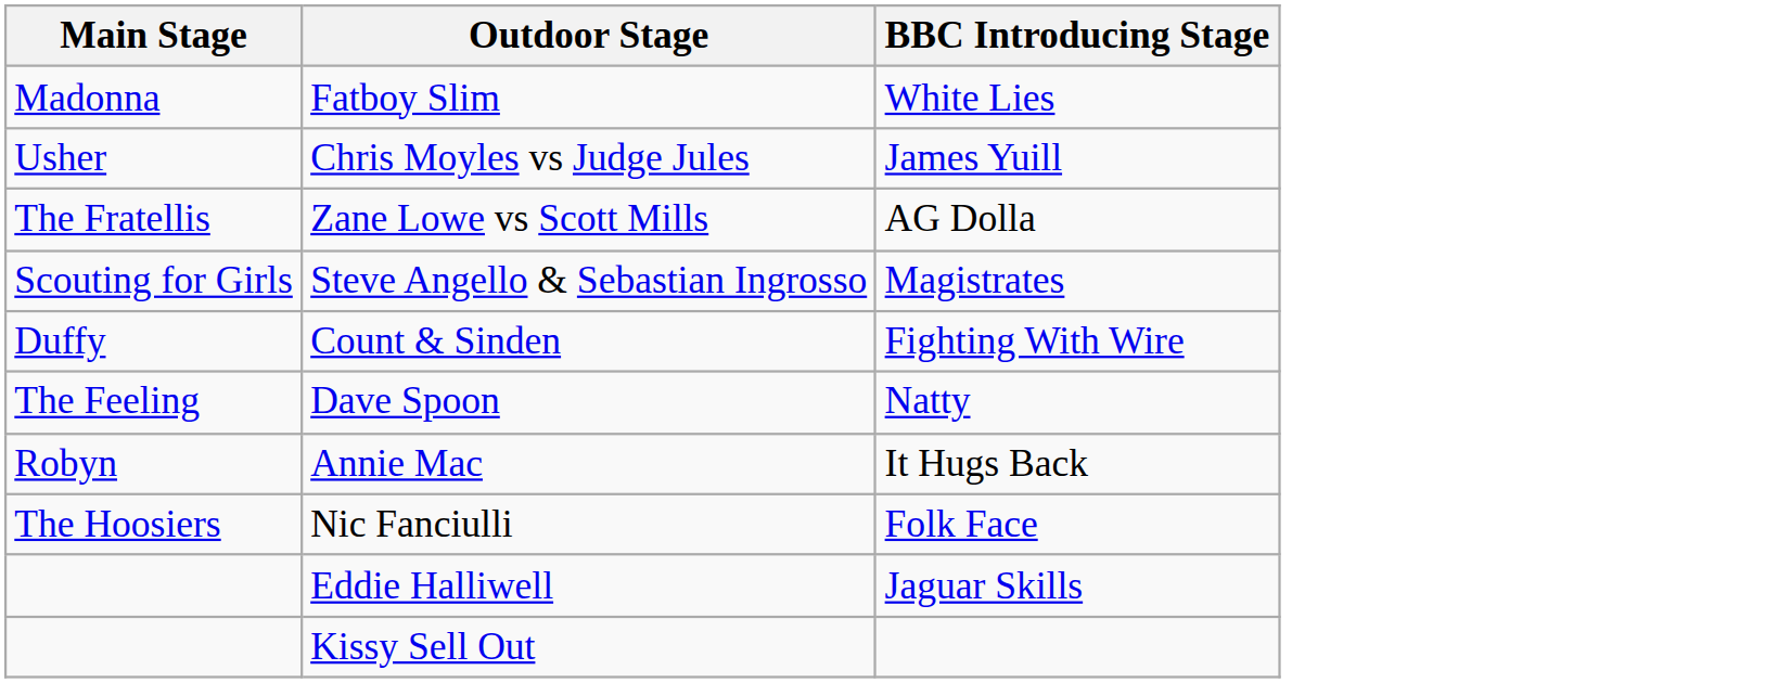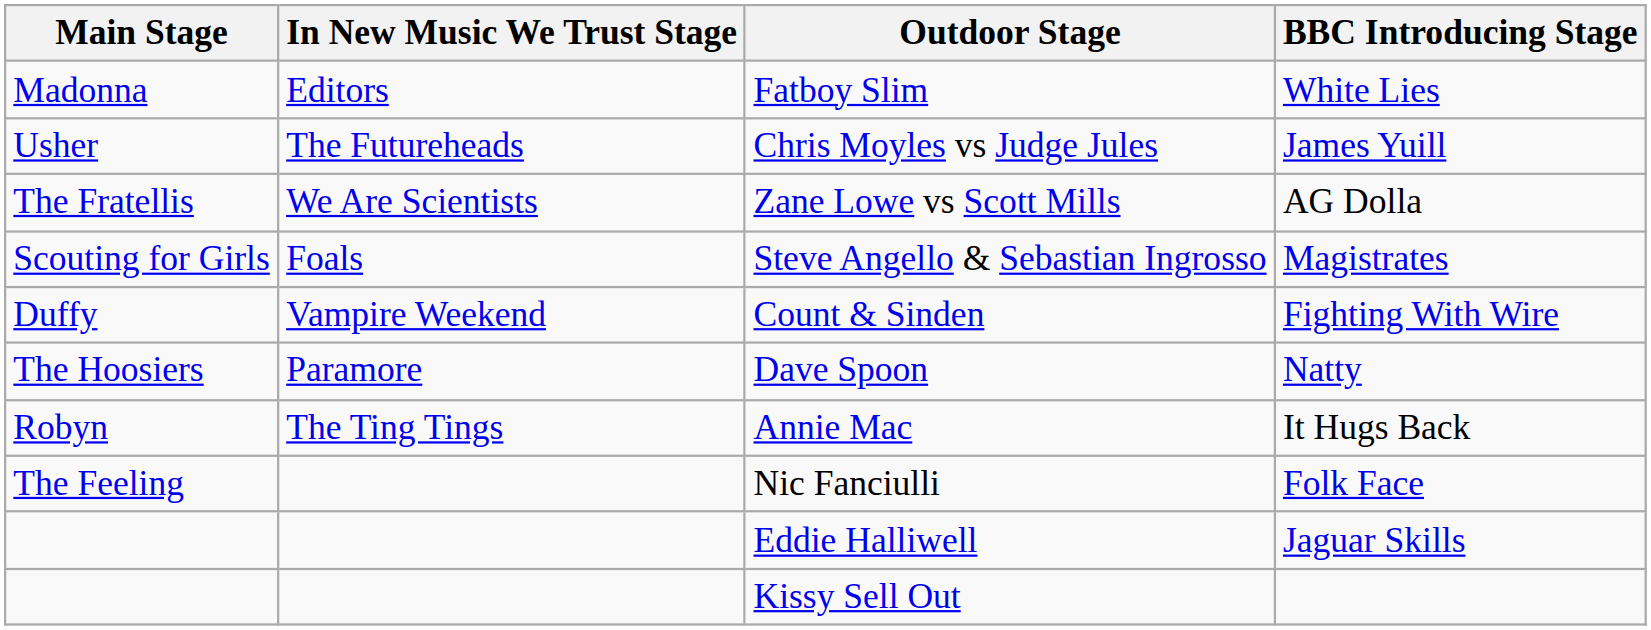+ column: In New Music We Trust Stage | Editors | The Futureheads | We Are Scientists | Foals | Vampire Weekend | Paramore | The Ting Tings
Dave Spoon | Main Stage: The Feeling -> The Hoosiers
Nic Fanciulli | Main Stage: The Hoosiers -> The Feeling
